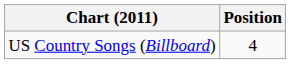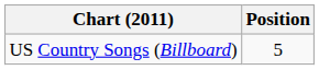US Country Songs (Billboard) | Position: 4 -> 5
